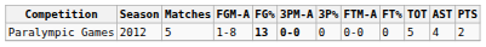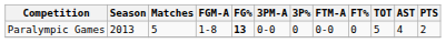Paralympic Games | Season: 2012 -> 2013
Paralympic Games | 3PM-A: bold -> normal
